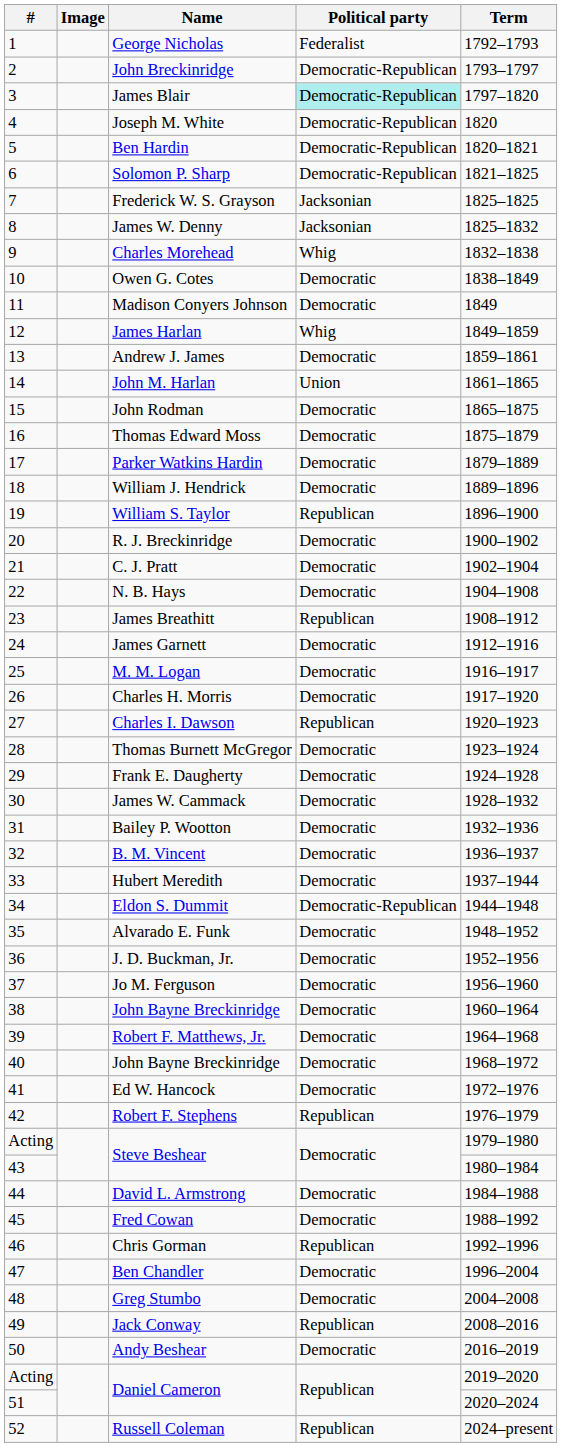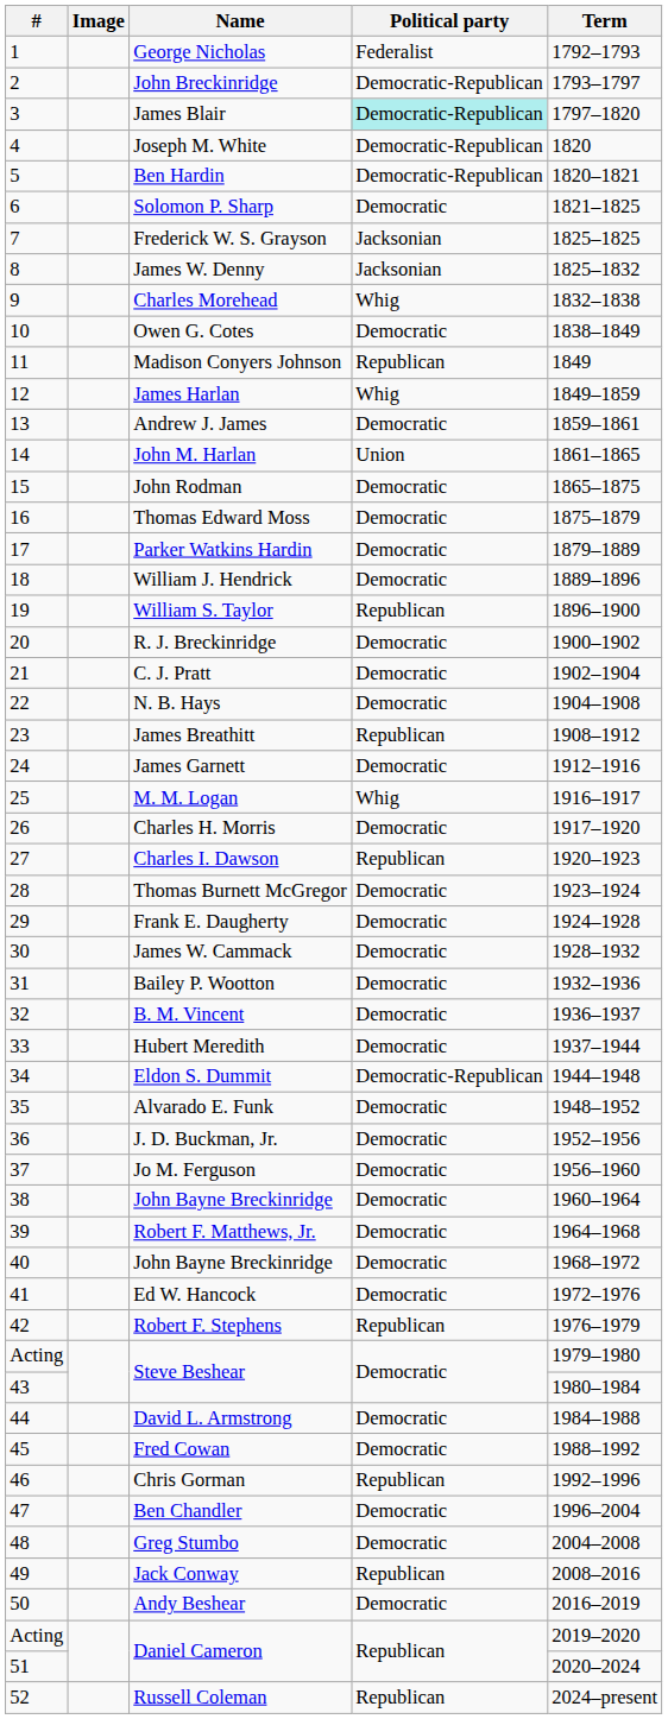Solomon P. Sharp | Political party: Democratic-Republican -> Democratic
Madison Conyers Johnson | Political party: Democratic -> Republican
M. M. Logan | Political party: Democratic -> Whig
